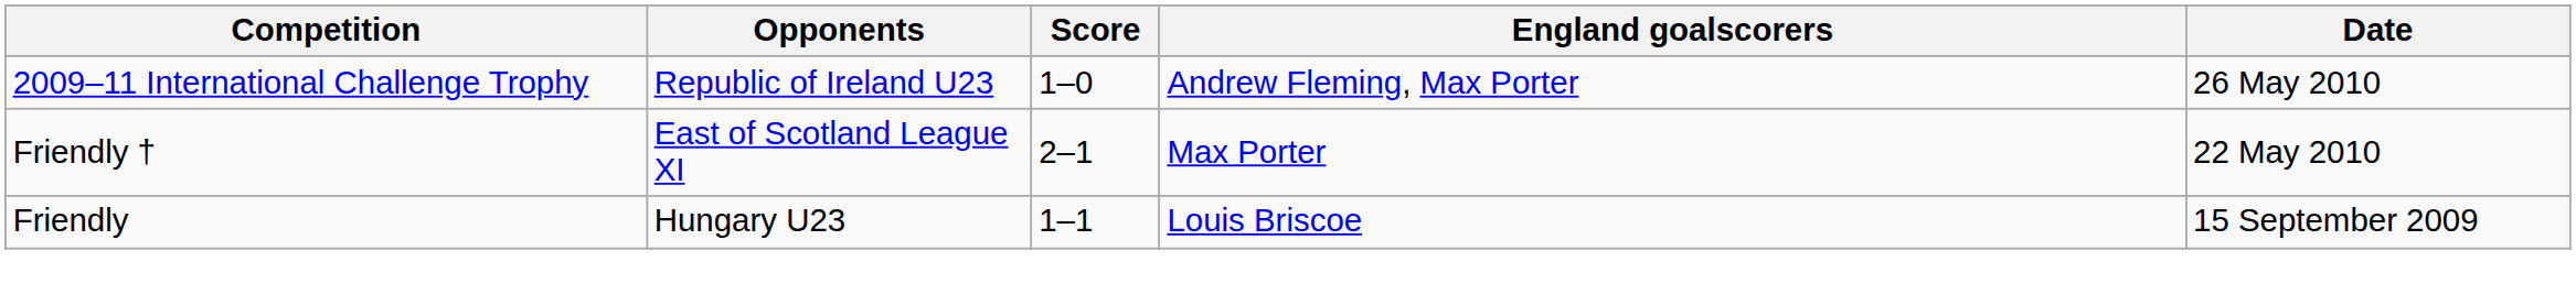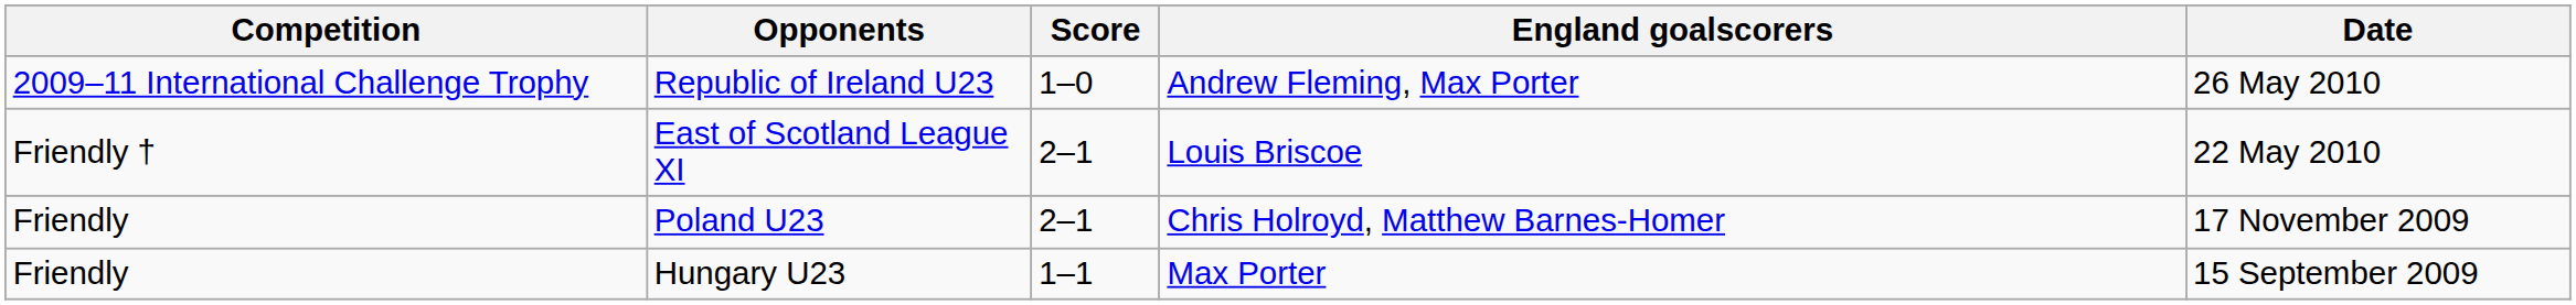East of Scotland League XI | England goalscorers: Max Porter -> Louis Briscoe
+ row: Friendly | Poland U23 | 2–1 | Chris Holroyd, Matthew Barnes-Homer | 17 November 2009
Hungary U23 | England goalscorers: Louis Briscoe -> Max Porter
